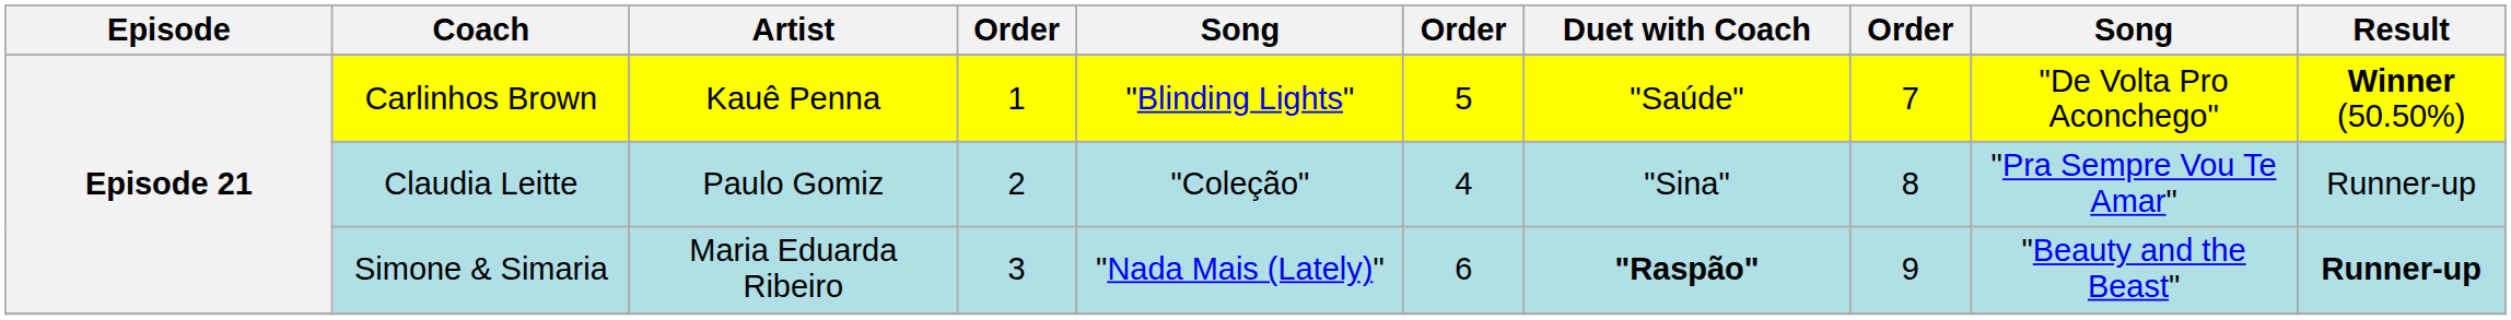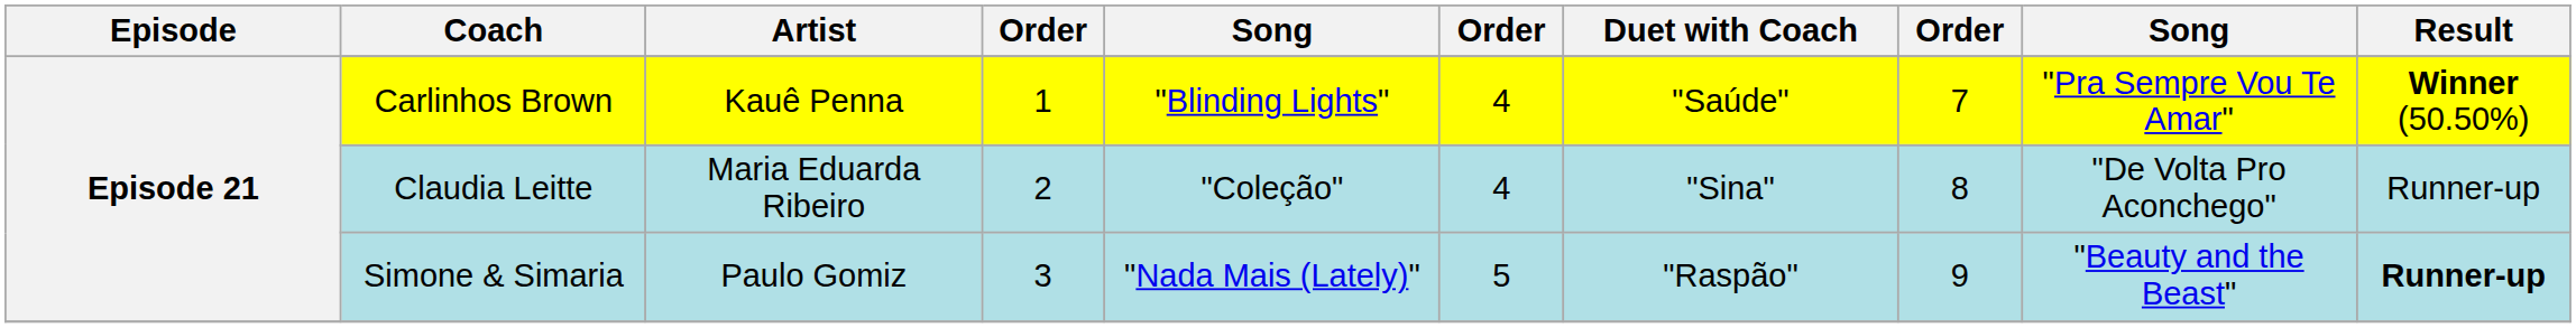Carlinhos Brown | column 6: 5 -> 4
Carlinhos Brown | column 9: "De Volta Pro Aconchego" -> "Pra Sempre Vou Te Amar"
Claudia Leitte | Artist: Paulo Gomiz -> Maria Eduarda Ribeiro
Claudia Leitte | column 9: "Pra Sempre Vou Te Amar" -> "De Volta Pro Aconchego"
Simone & Simaria | Artist: Maria Eduarda Ribeiro -> Paulo Gomiz
Simone & Simaria | column 6: 6 -> 5
Simone & Simaria | Duet with Coach: bold -> normal
